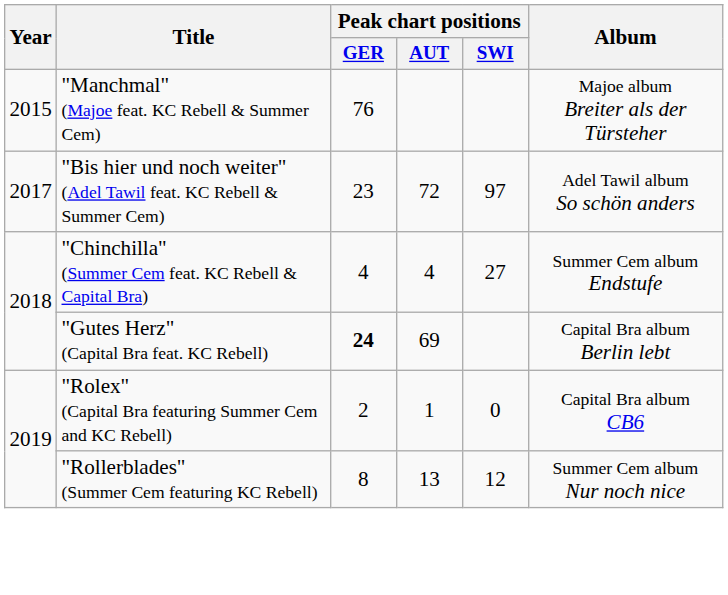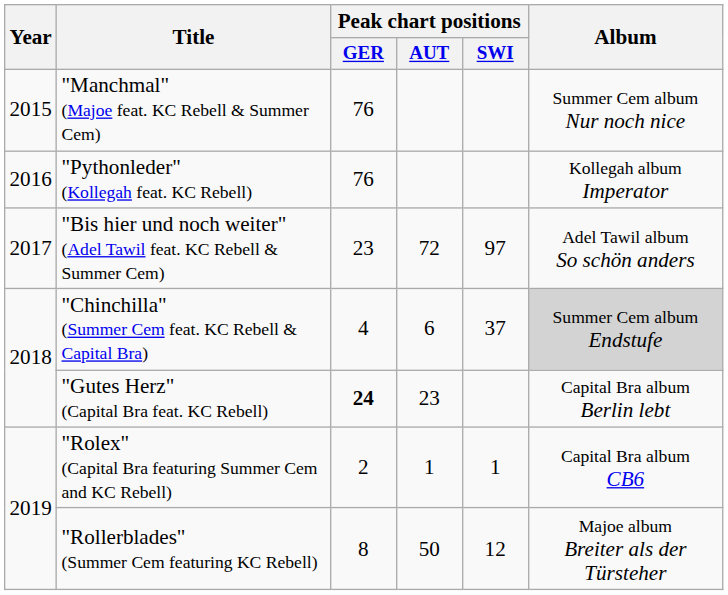"Manchmal" (Majoe feat. KC Rebell & Summer Cem) | Album: Majoe album Breiter als der Türsteher -> Summer Cem album Nur noch nice
+ row: 2016 | "Pythonleder" (Kollegah feat. KC Rebell) | 76 | Kollegah album Imperator
"Chinchilla" (Summer Cem feat. KC Rebell & Capital Bra) | Peak chart positions / AUT: 4 -> 6
"Chinchilla" (Summer Cem feat. KC Rebell & Capital Bra) | Peak chart positions / SWI: 27 -> 37
"Chinchilla" (Summer Cem feat. KC Rebell & Capital Bra) | Album: no background -> lightgrey background
"Gutes Herz" (Capital Bra feat. KC Rebell) | Peak chart positions / AUT: 69 -> 23
"Rolex" (Capital Bra featuring Summer Cem and KC Rebell) | Peak chart positions / SWI: 0 -> 1
"Rollerblades" (Summer Cem featuring KC Rebell) | Peak chart positions / AUT: 13 -> 50
"Rollerblades" (Summer Cem featuring KC Rebell) | Album: Summer Cem album Nur noch nice -> Majoe album Breiter als der Türsteher
